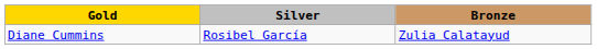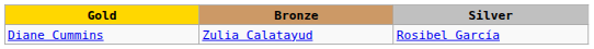columns swapped: Silver <-> Bronze
